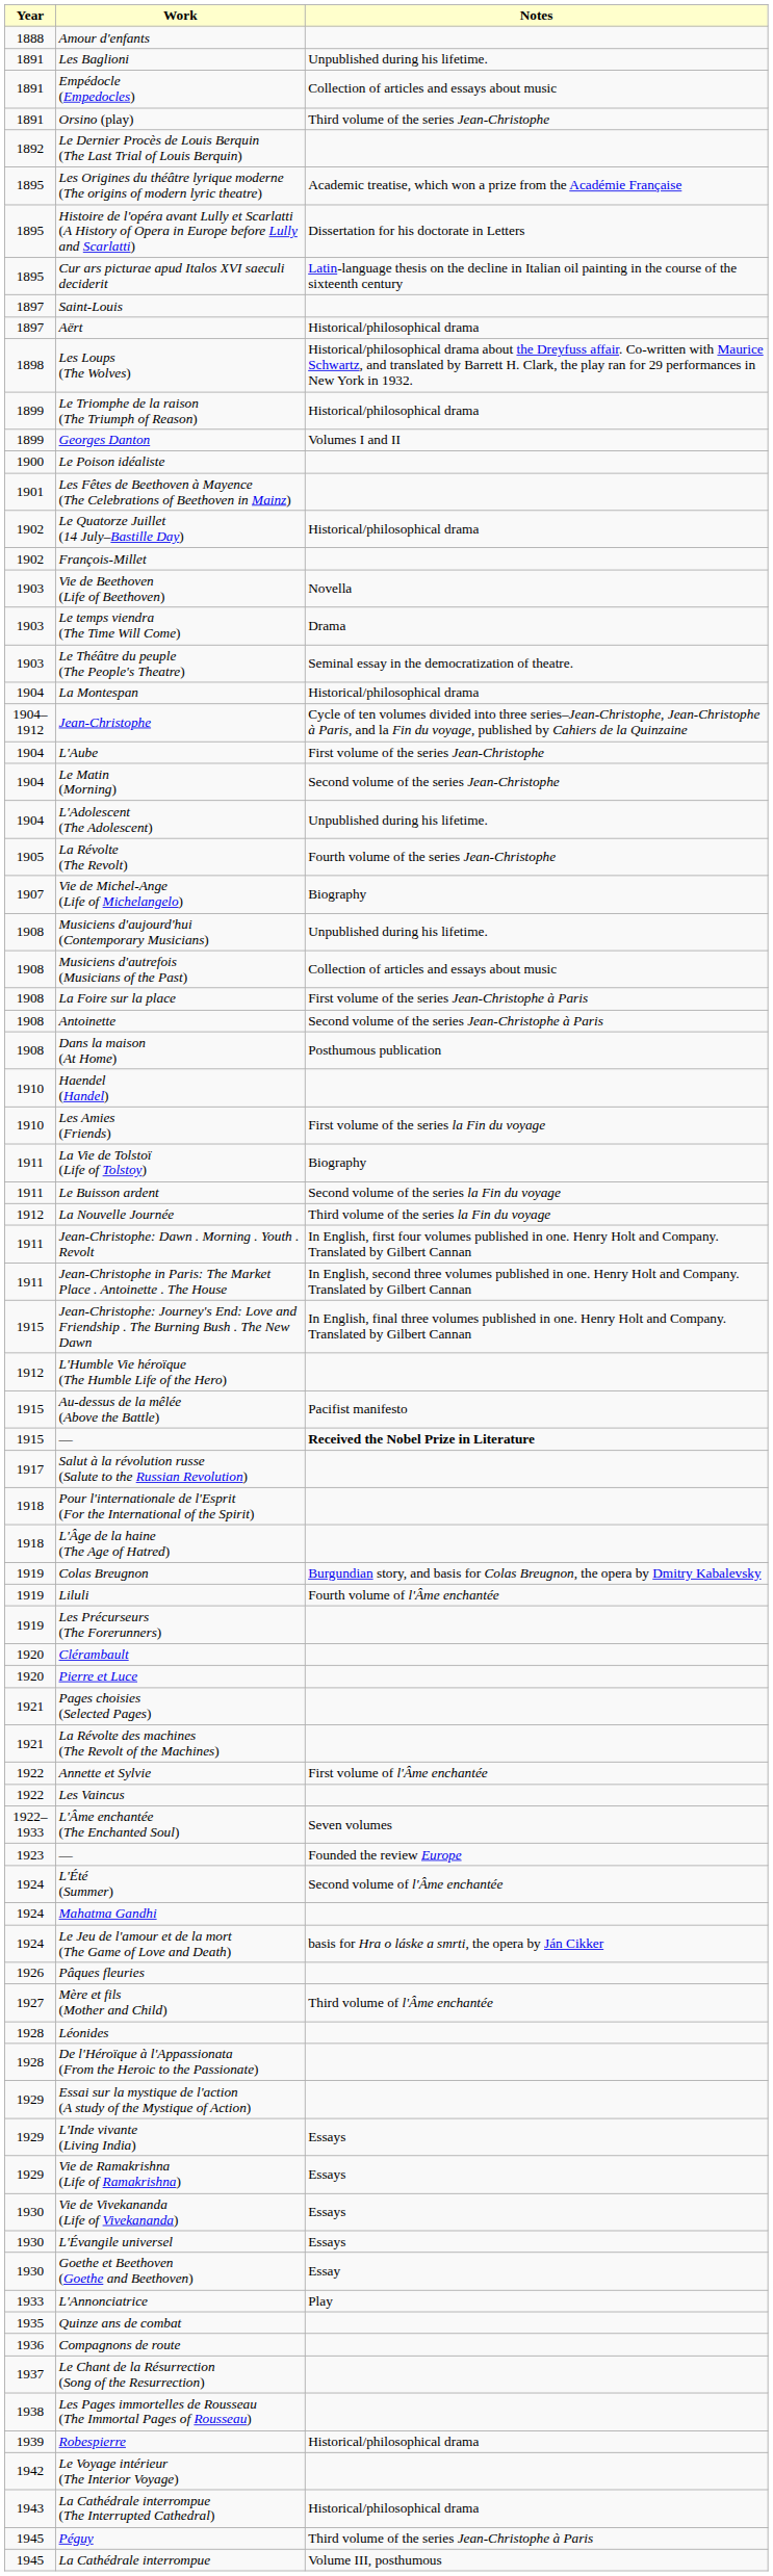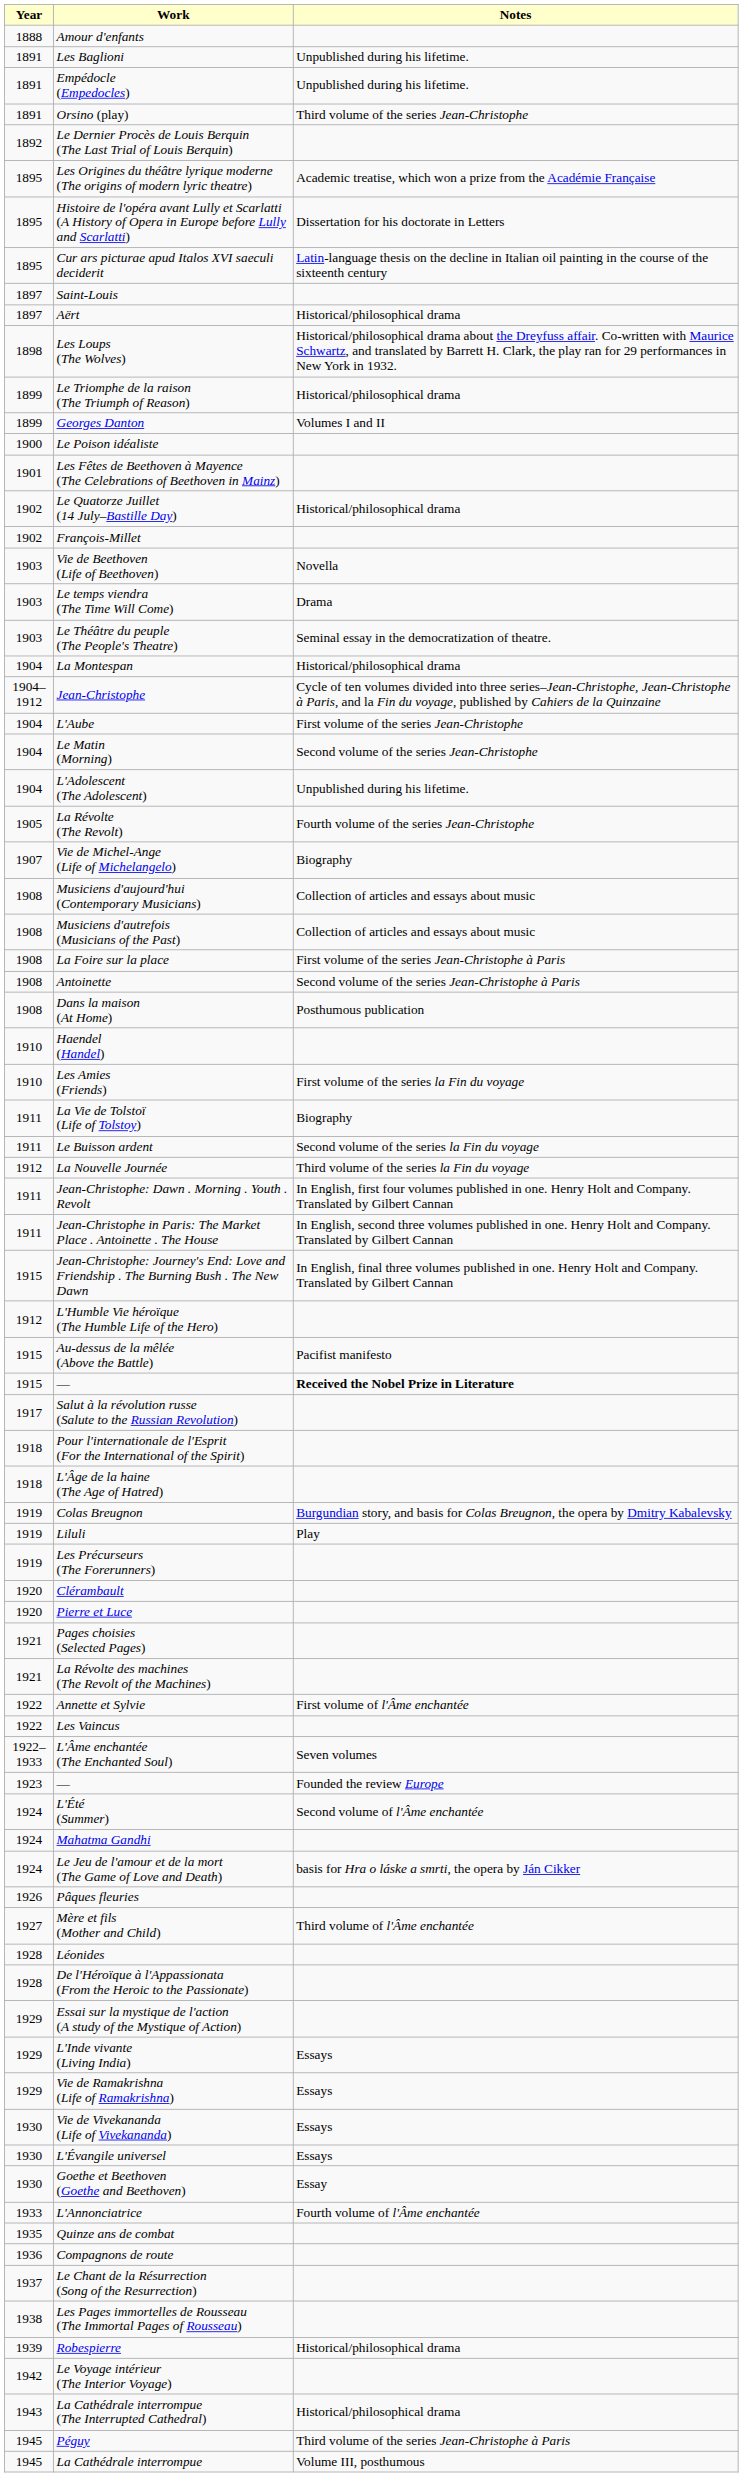Empédocle (Empedocles) | Notes: Collection of articles and essays about music -> Unpublished during his lifetime.
Musiciens d'aujourd'hui (Contemporary Musicians) | Notes: Unpublished during his lifetime. -> Collection of articles and essays about music
Liluli | Notes: Fourth volume of l'Âme enchantée -> Play
L'Annonciatrice | Notes: Play -> Fourth volume of l'Âme enchantée
